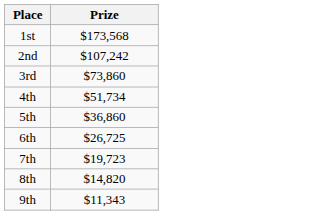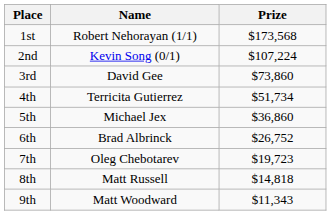+ column: Name | Robert Nehorayan (1/1) | Kevin Song (0/1) | David Gee | Terricita Gutierrez | Michael Jex | Brad Albrinck | Oleg Chebotarev | Matt Russell | Matt Woodward
2nd | Prize: $107,242 -> $107,224
6th | Prize: $26,725 -> $26,752
8th | Prize: $14,820 -> $14,818
